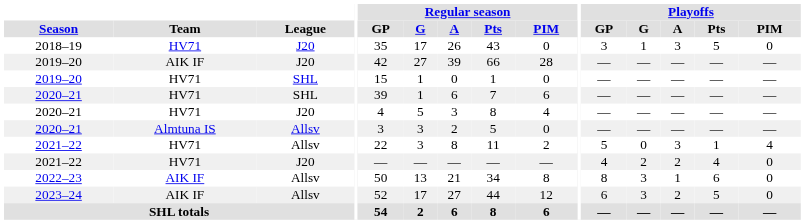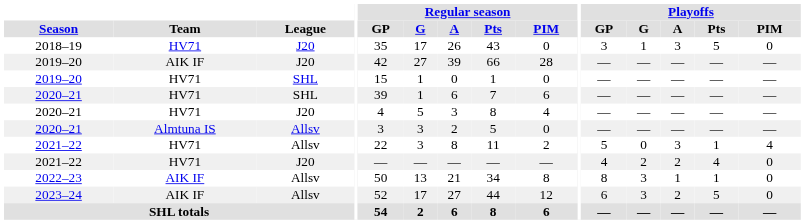2022–23 | Playoffs / Pts: 6 -> 1
